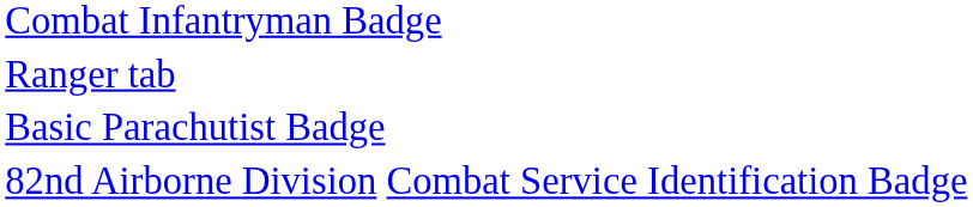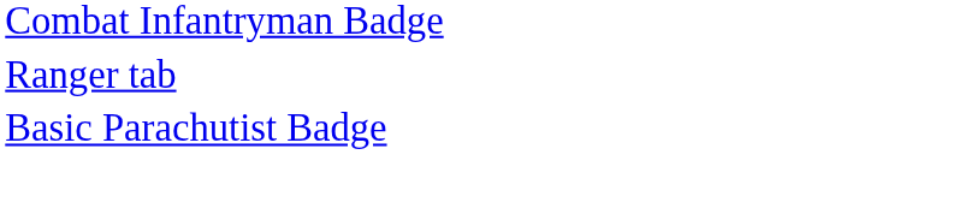- row: 82nd Airborne Division Combat Service Identification Badge
